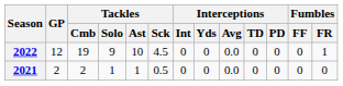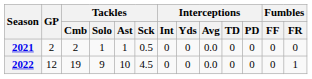rows swapped: 2021 <-> 2022
